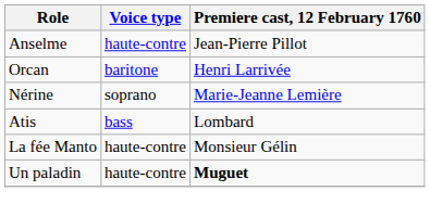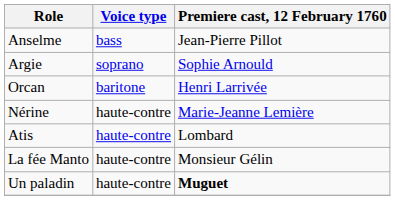Anselme | Voice type: haute-contre -> bass
+ row: Argie | soprano | Sophie Arnould
Nérine | Voice type: soprano -> haute-contre
Atis | Voice type: bass -> haute-contre
